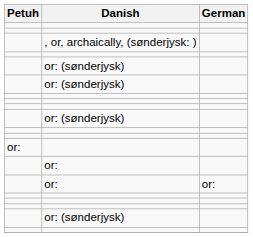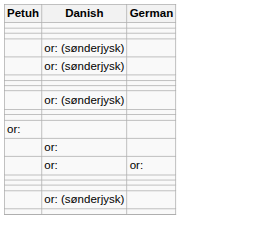- row: , or, archaically, (sønderjysk: )
